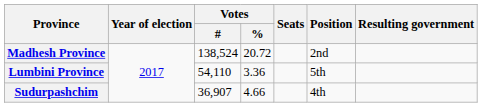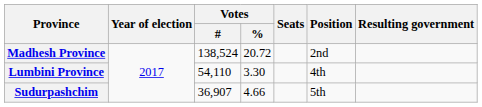Lumbini Province | Votes / %: 3.36 -> 3.30
Lumbini Province | Position: 5th -> 4th
Sudurpashchim | Position: 4th -> 5th
